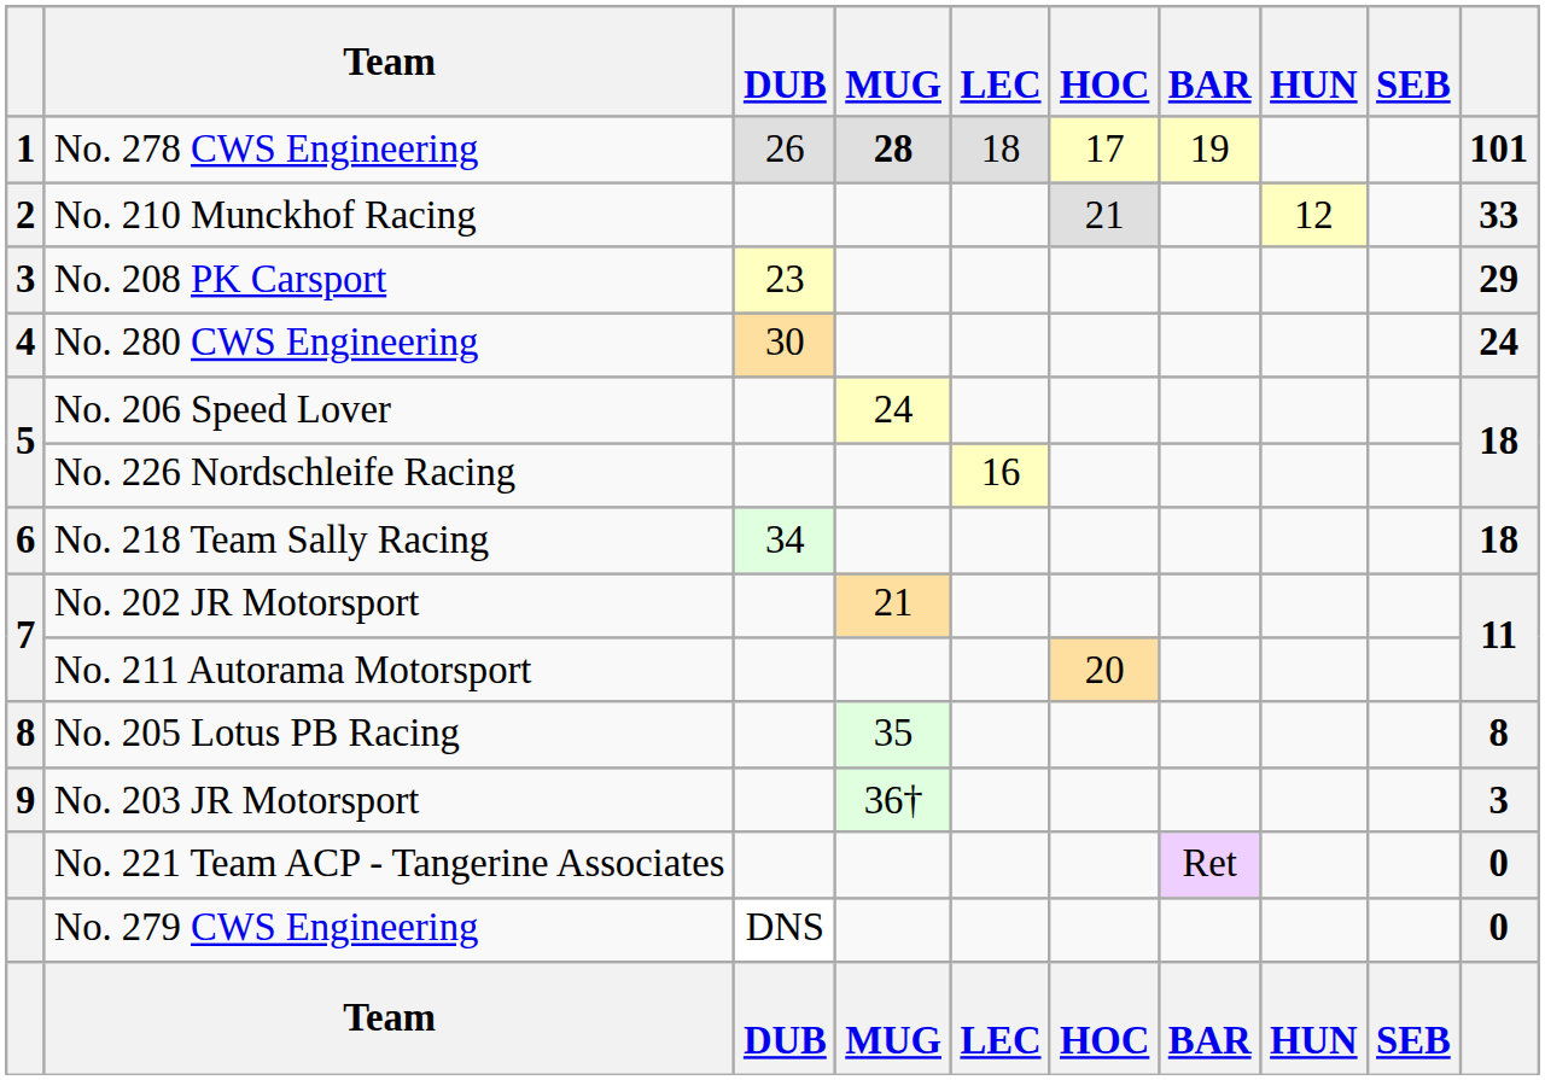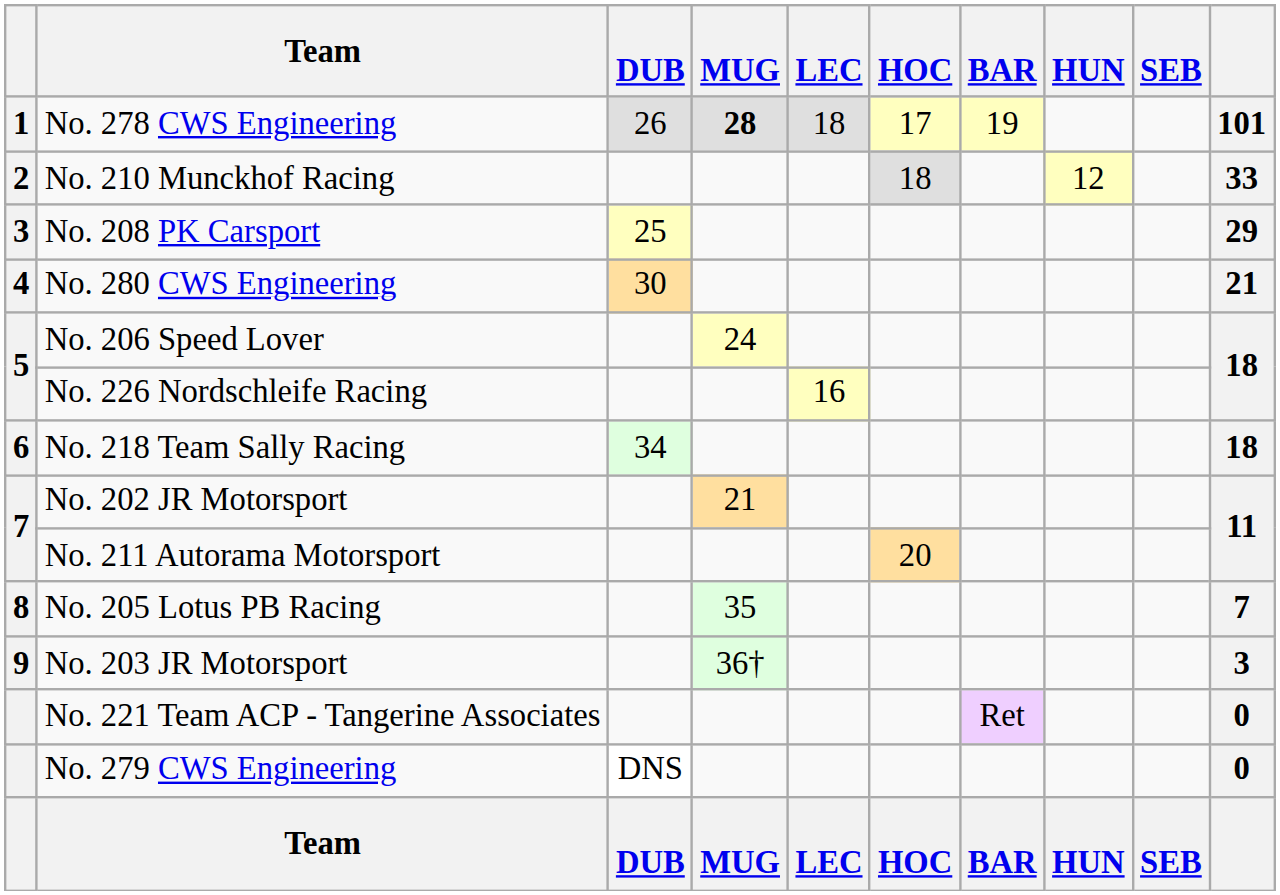No. 210 Munckhof Racing | HOC: 21 -> 18
No. 208 PK Carsport | DUB: 23 -> 25
No. 280 CWS Engineering | column 10: 24 -> 21
No. 205 Lotus PB Racing | column 10: 8 -> 7
